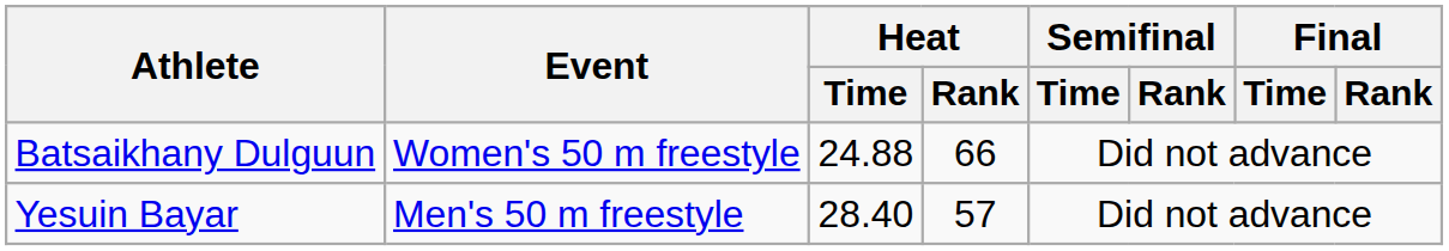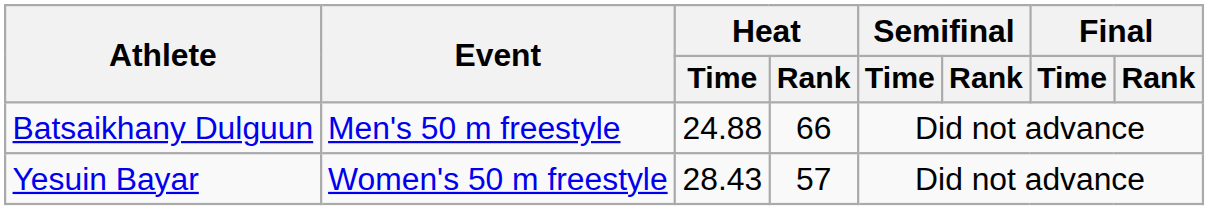Batsaikhany Dulguun | Event: Women's 50 m freestyle -> Men's 50 m freestyle
Yesuin Bayar | Event: Men's 50 m freestyle -> Women's 50 m freestyle
Yesuin Bayar | Heat / Time: 28.40 -> 28.43
